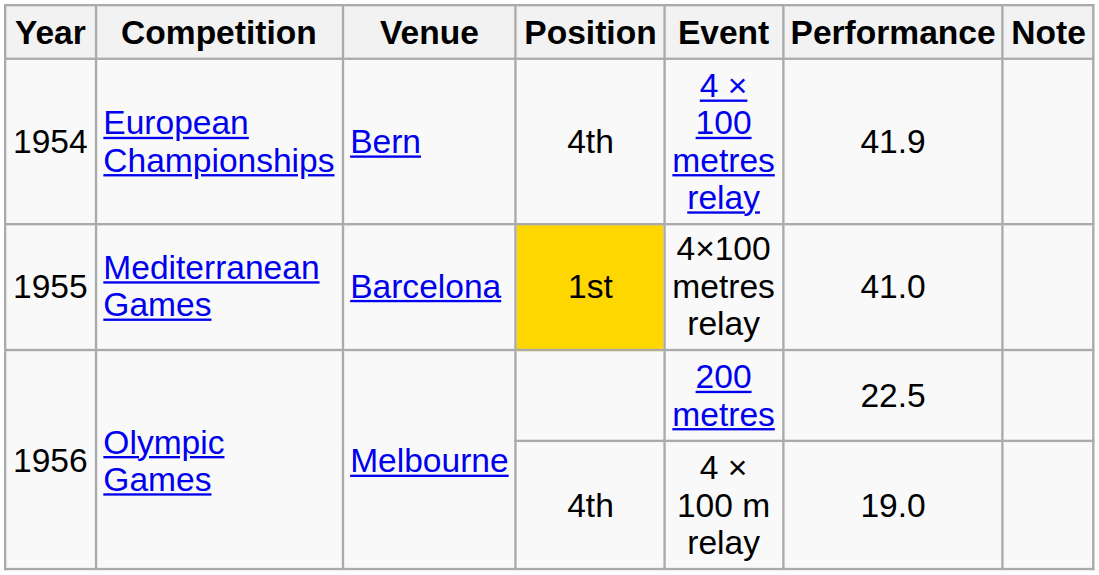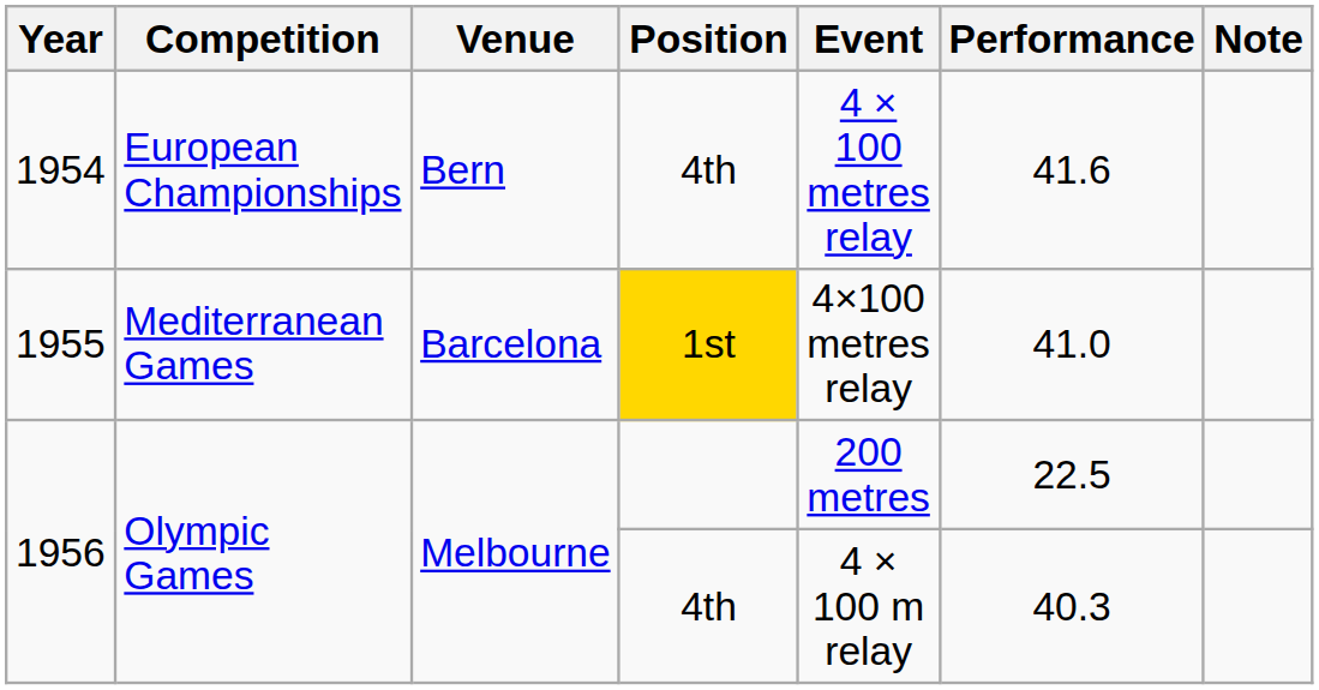1954 | Performance: 41.9 -> 41.6
1956 / 4th | Performance: 19.0 -> 40.3
